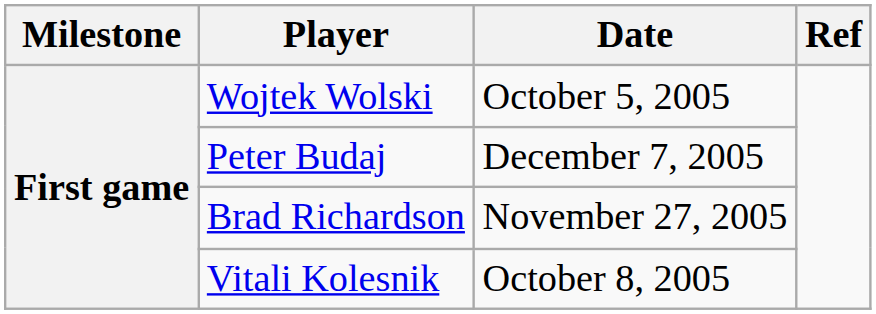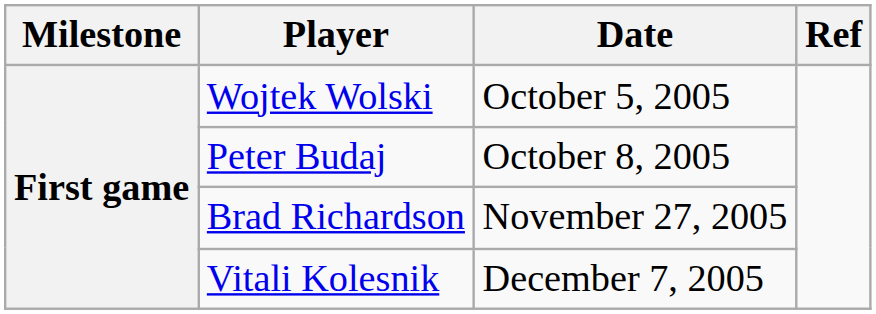Peter Budaj | Date: December 7, 2005 -> October 8, 2005
Vitali Kolesnik | Date: October 8, 2005 -> December 7, 2005
